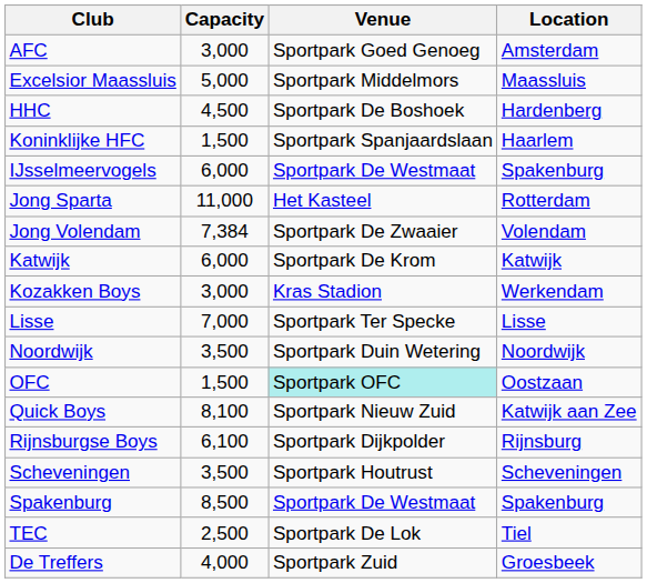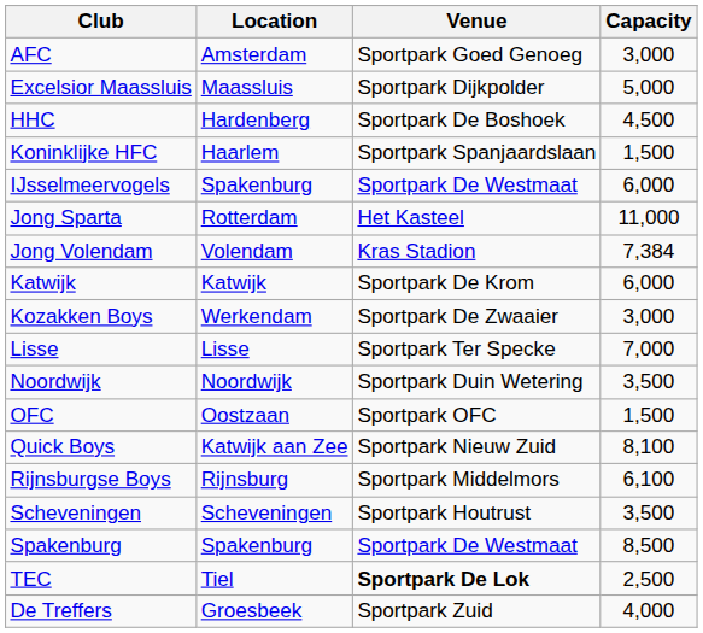columns swapped: Location <-> Capacity
Excelsior Maassluis | Venue: Sportpark Middelmors -> Sportpark Dijkpolder
Jong Volendam | Venue: Sportpark De Zwaaier -> Kras Stadion
Kozakken Boys | Venue: Kras Stadion -> Sportpark De Zwaaier
OFC | Venue: paleturquoise background -> no background
Rijnsburgse Boys | Venue: Sportpark Dijkpolder -> Sportpark Middelmors
TEC | Venue: normal -> bold
